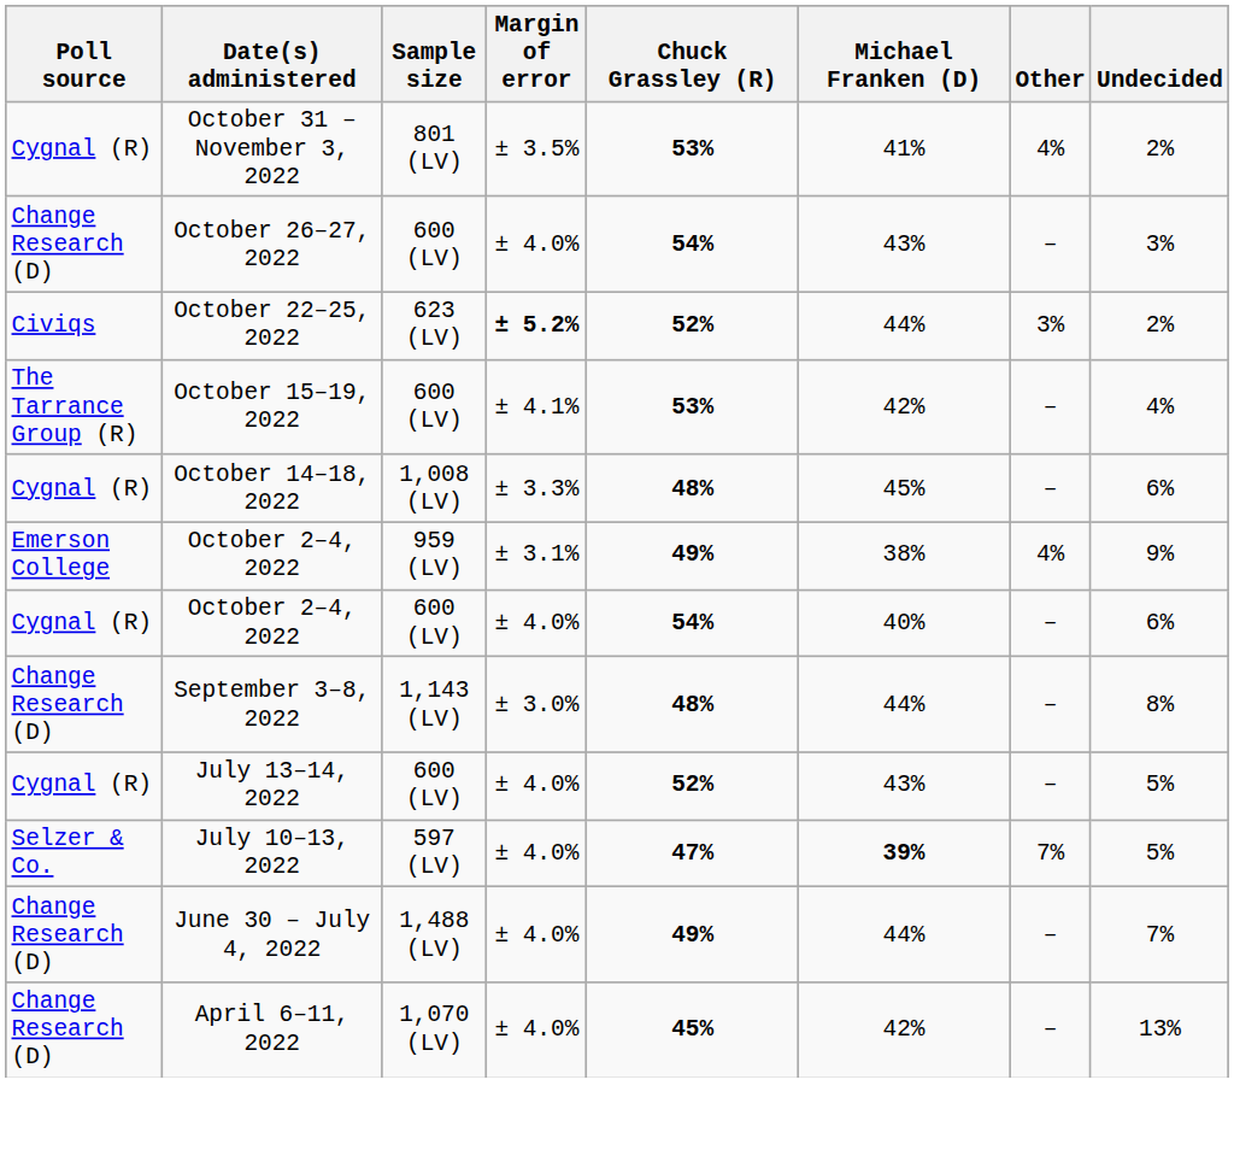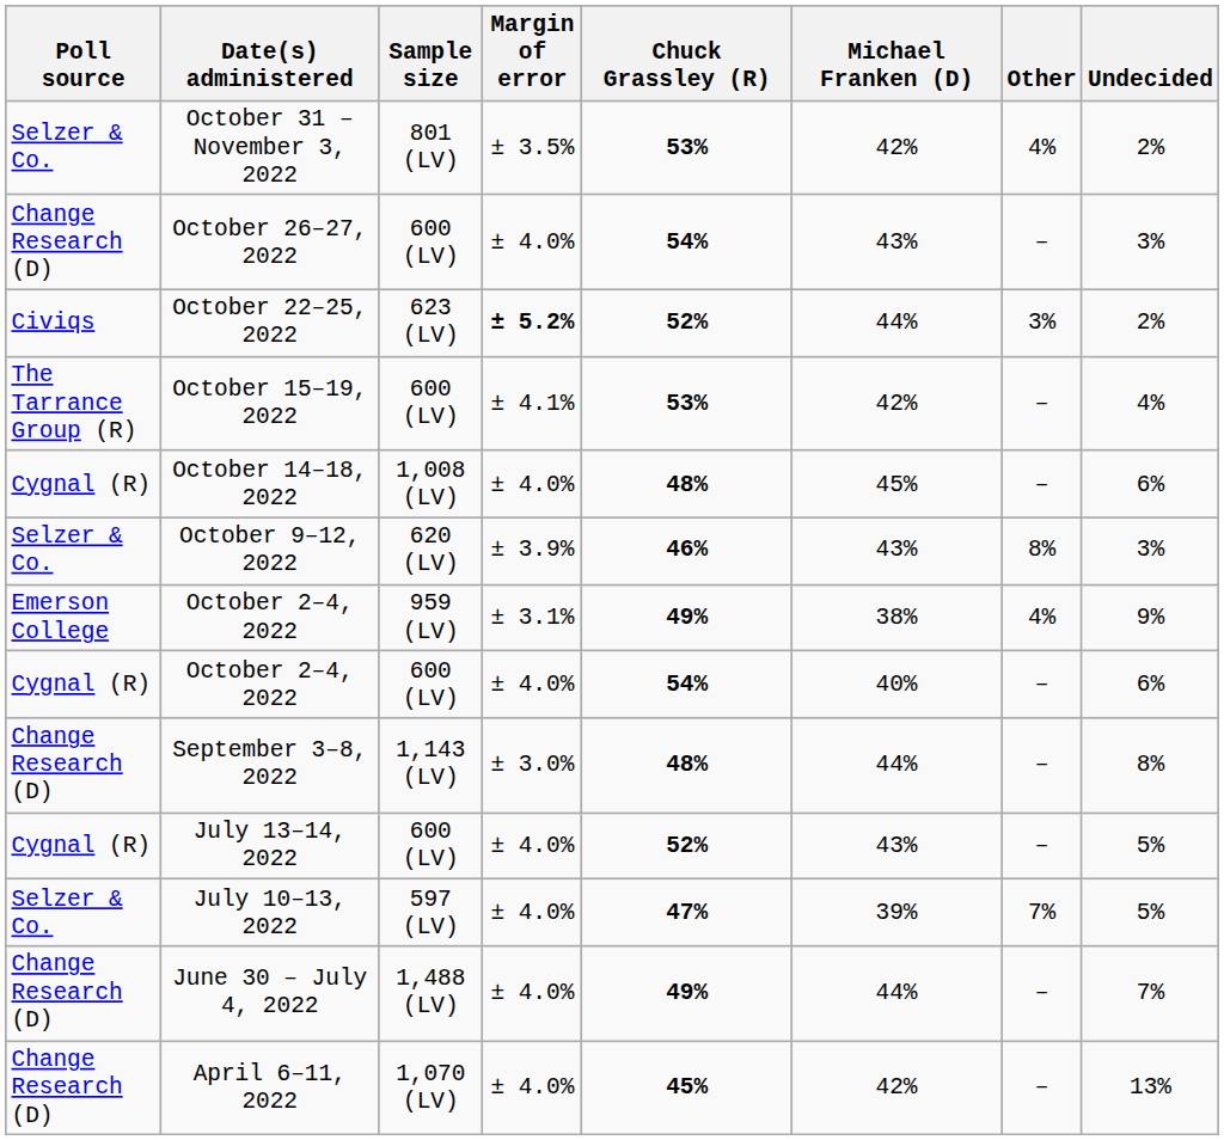October 31 – November 3, 2022 | Poll source: Cygnal (R) -> Selzer & Co.
October 31 – November 3, 2022 | Michael Franken (D): 41% -> 42%
October 14–18, 2022 | Margin of error: ± 3.3% -> ± 4.0%
+ row: Selzer & Co. | October 9–12, 2022 | 620 (LV) | ± 3.9% | 46% | 43% | 8% | 3%
July 10–13, 2022 | Michael Franken (D): bold -> normal
